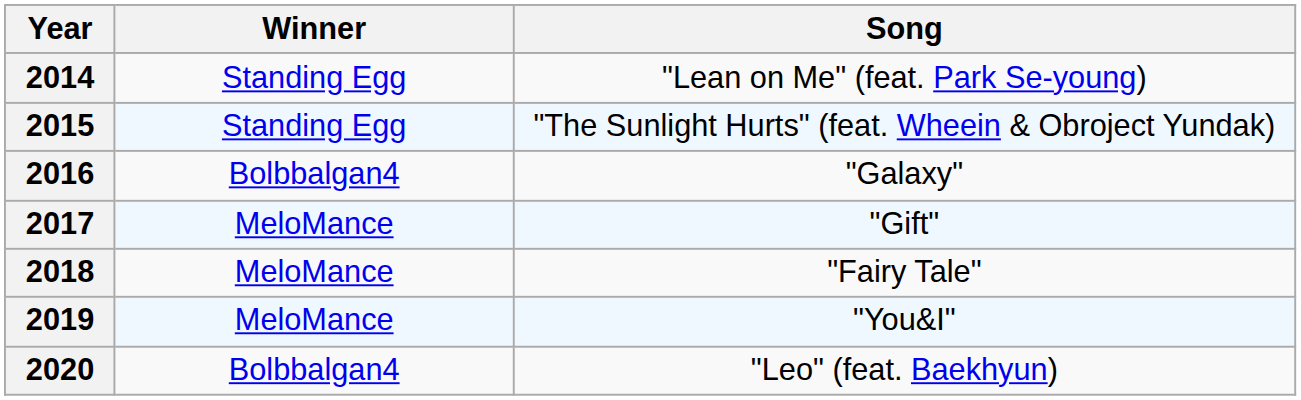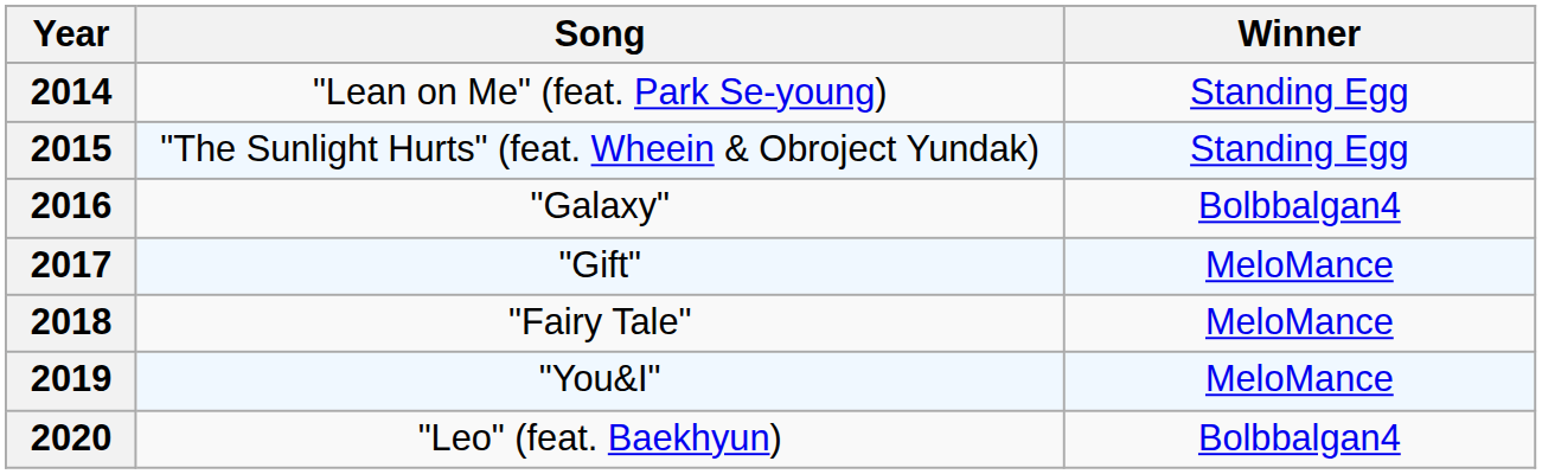columns swapped: Winner <-> Song
